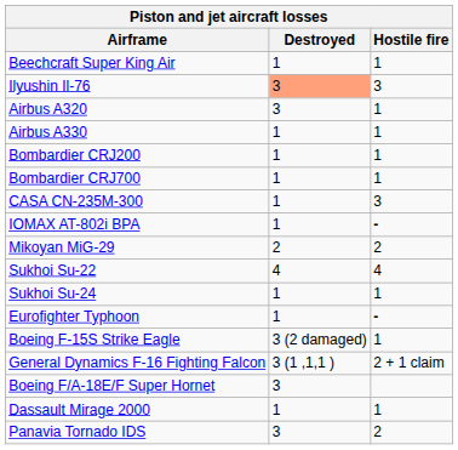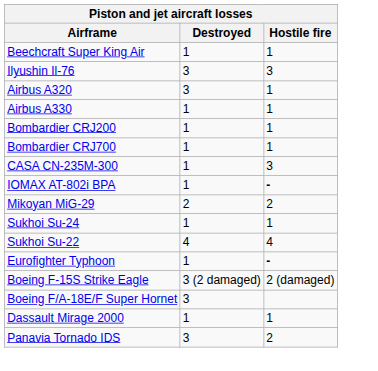Ilyushin Il-76 | Destroyed: lightsalmon background -> no background
rows swapped: Sukhoi Su-22 <-> Sukhoi Su-24
Boeing F-15S Strike Eagle | Hostile fire: 1 -> 2 (damaged)
- row: General Dynamics F-16 Fighting Falcon | 3 (1 ,1,1 ) | 2 + 1 claim
